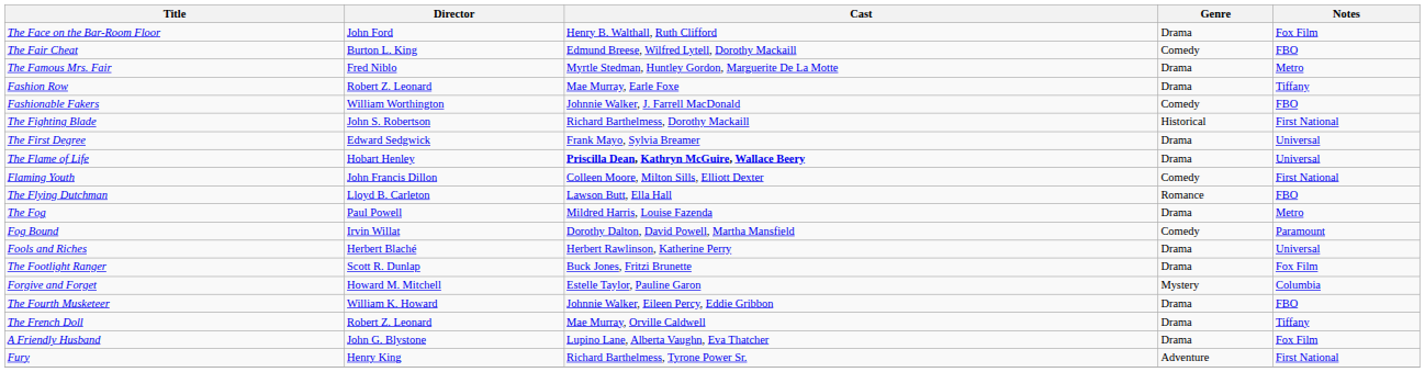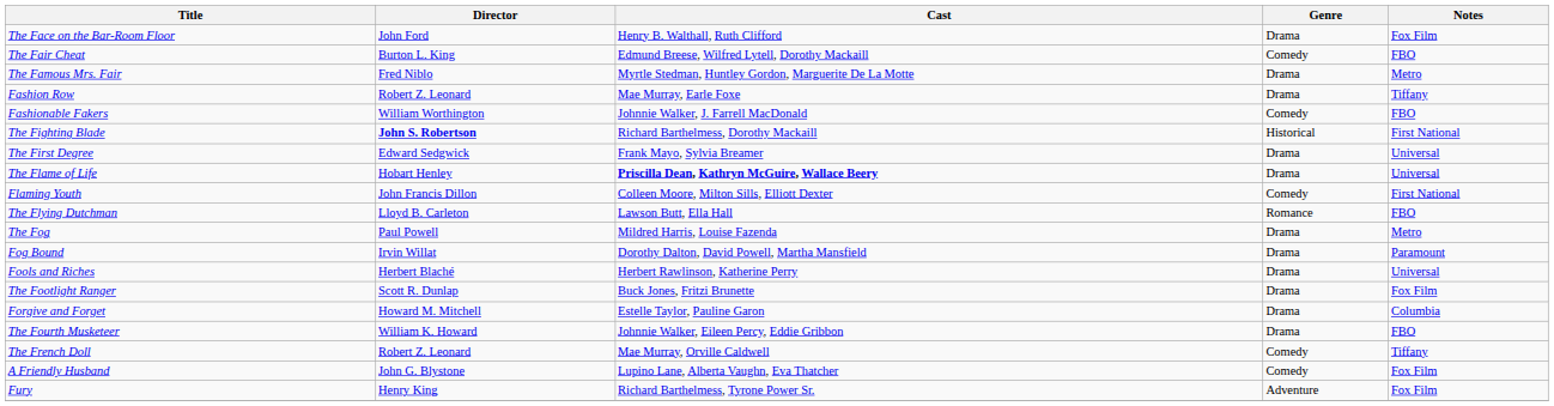The Fighting Blade | Director: normal -> bold
Fog Bound | Genre: Comedy -> Drama
Forgive and Forget | Genre: Mystery -> Drama
The French Doll | Genre: Drama -> Comedy
A Friendly Husband | Genre: Drama -> Comedy
Fury | Notes: First National -> Fox Film
